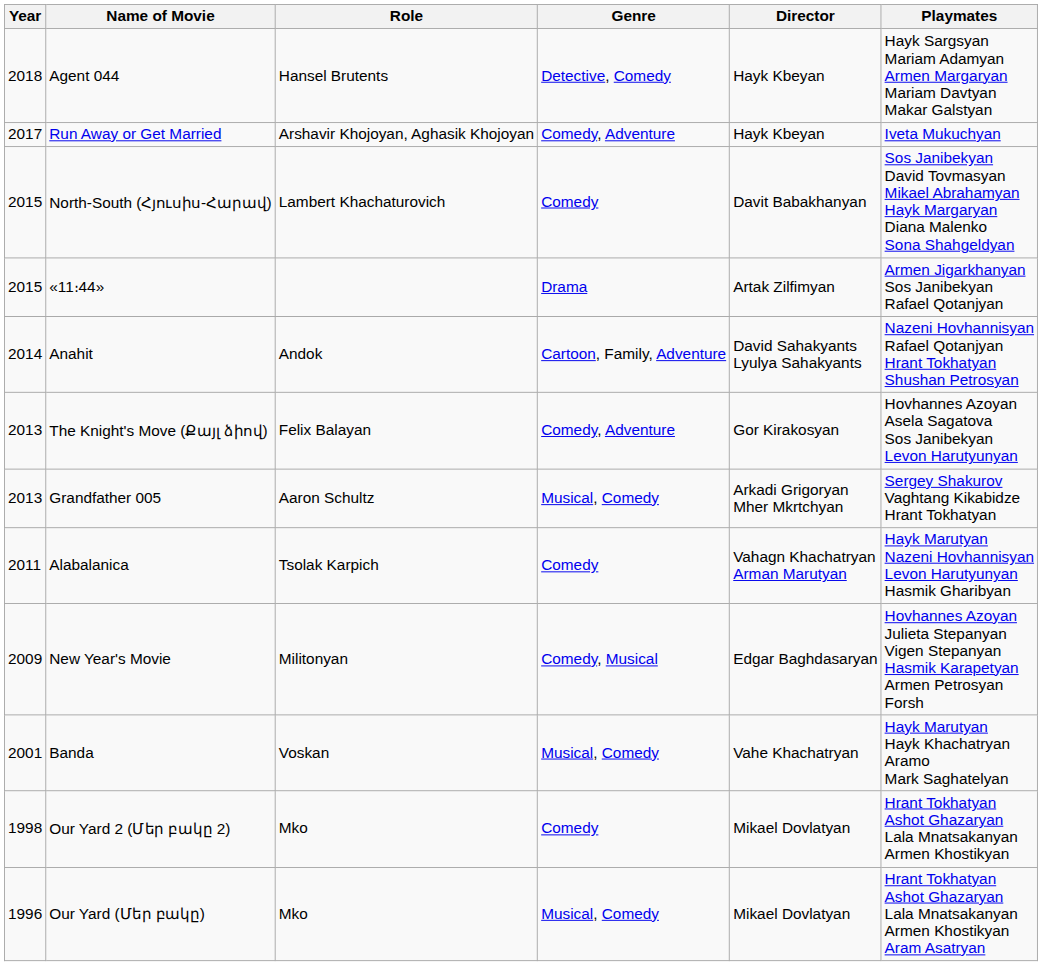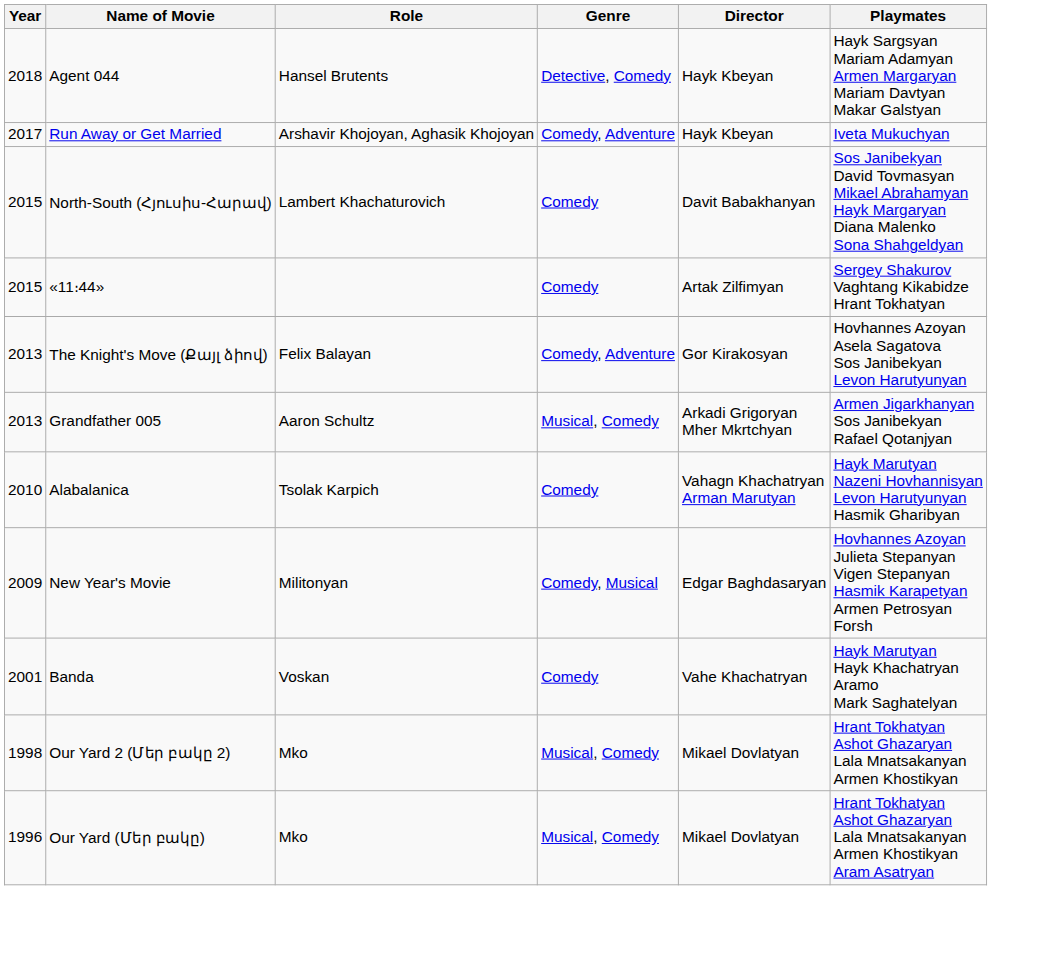«11։44» | Genre: Drama -> Comedy
«11։44» | Playmates: Armen Jigarkhanyan Sos Janibekyan Rafael Qotanjyan -> Sergey Shakurov Vaghtang Kikabidze Hrant Tokhatyan
- row: 2014 | Anahit | Andok | Cartoon, Family, Adventure | David Sahakyants Lyulya Sahakyants | Nazeni Hovhannisyan Rafael Qotanjyan Hrant Tokhatyan Shushan Petrosyan
Grandfather 005 | Playmates: Sergey Shakurov Vaghtang Kikabidze Hrant Tokhatyan -> Armen Jigarkhanyan Sos Janibekyan Rafael Qotanjyan
Alabalanica | Year: 2011 -> 2010
Banda | Genre: Musical, Comedy -> Comedy
Our Yard 2 (Մեր բակը 2) | Genre: Comedy -> Musical, Comedy
